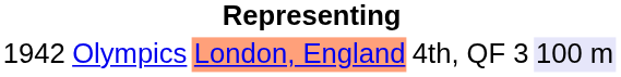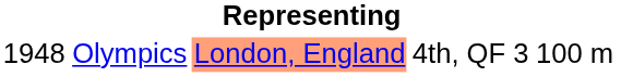Olympics | column 1: 1942 -> 1948
Olympics | column 5: lavender background -> no background
